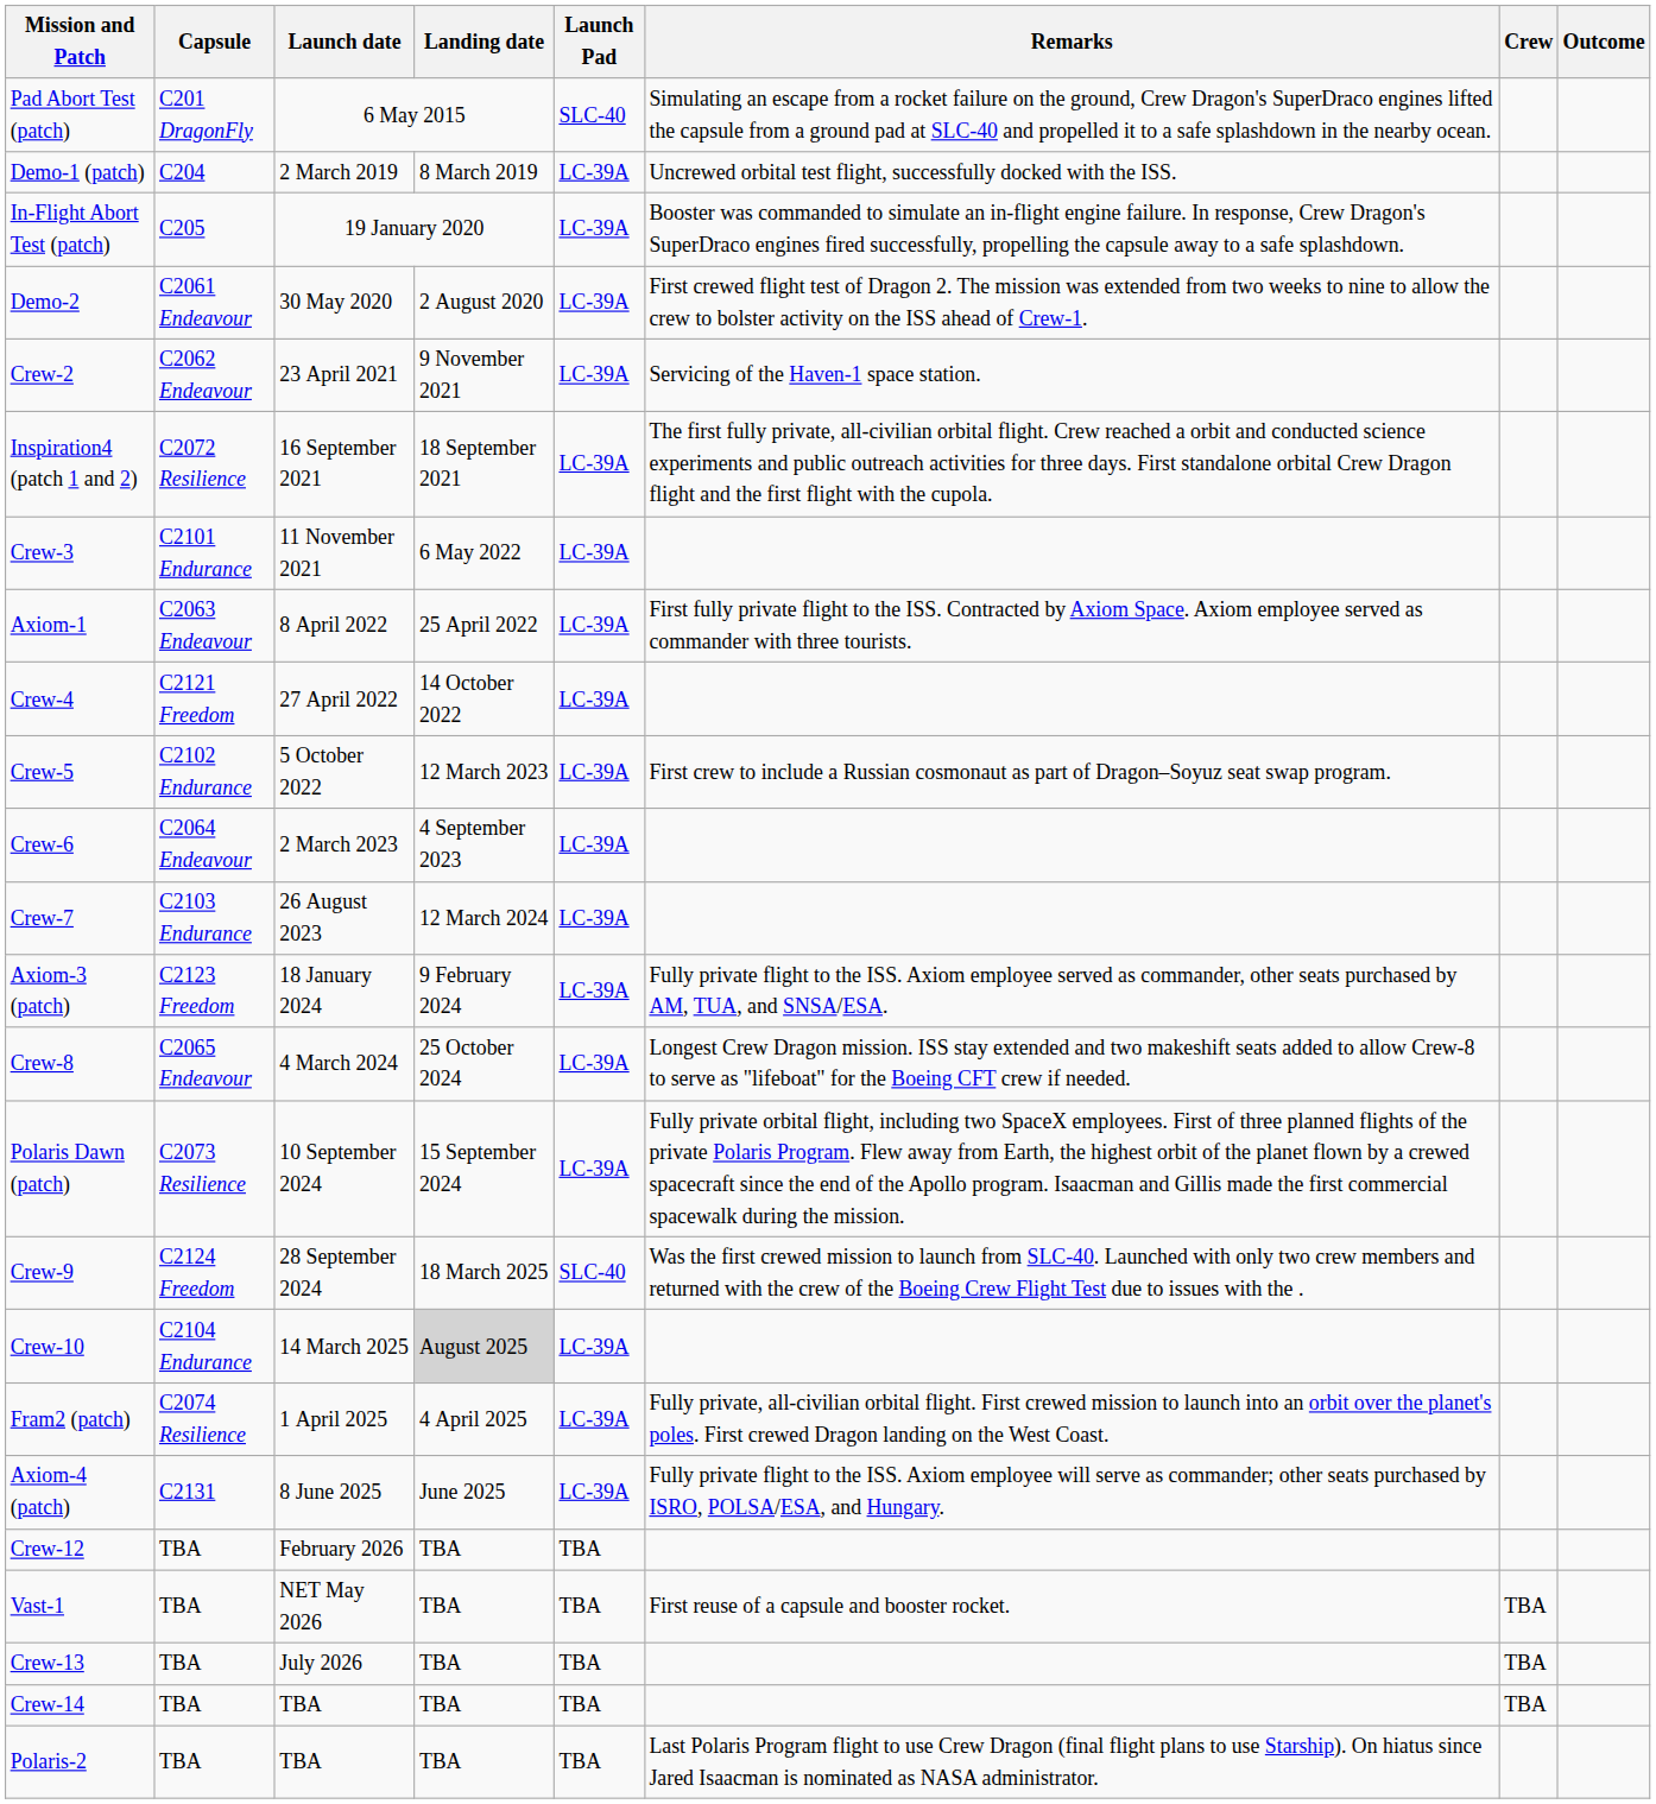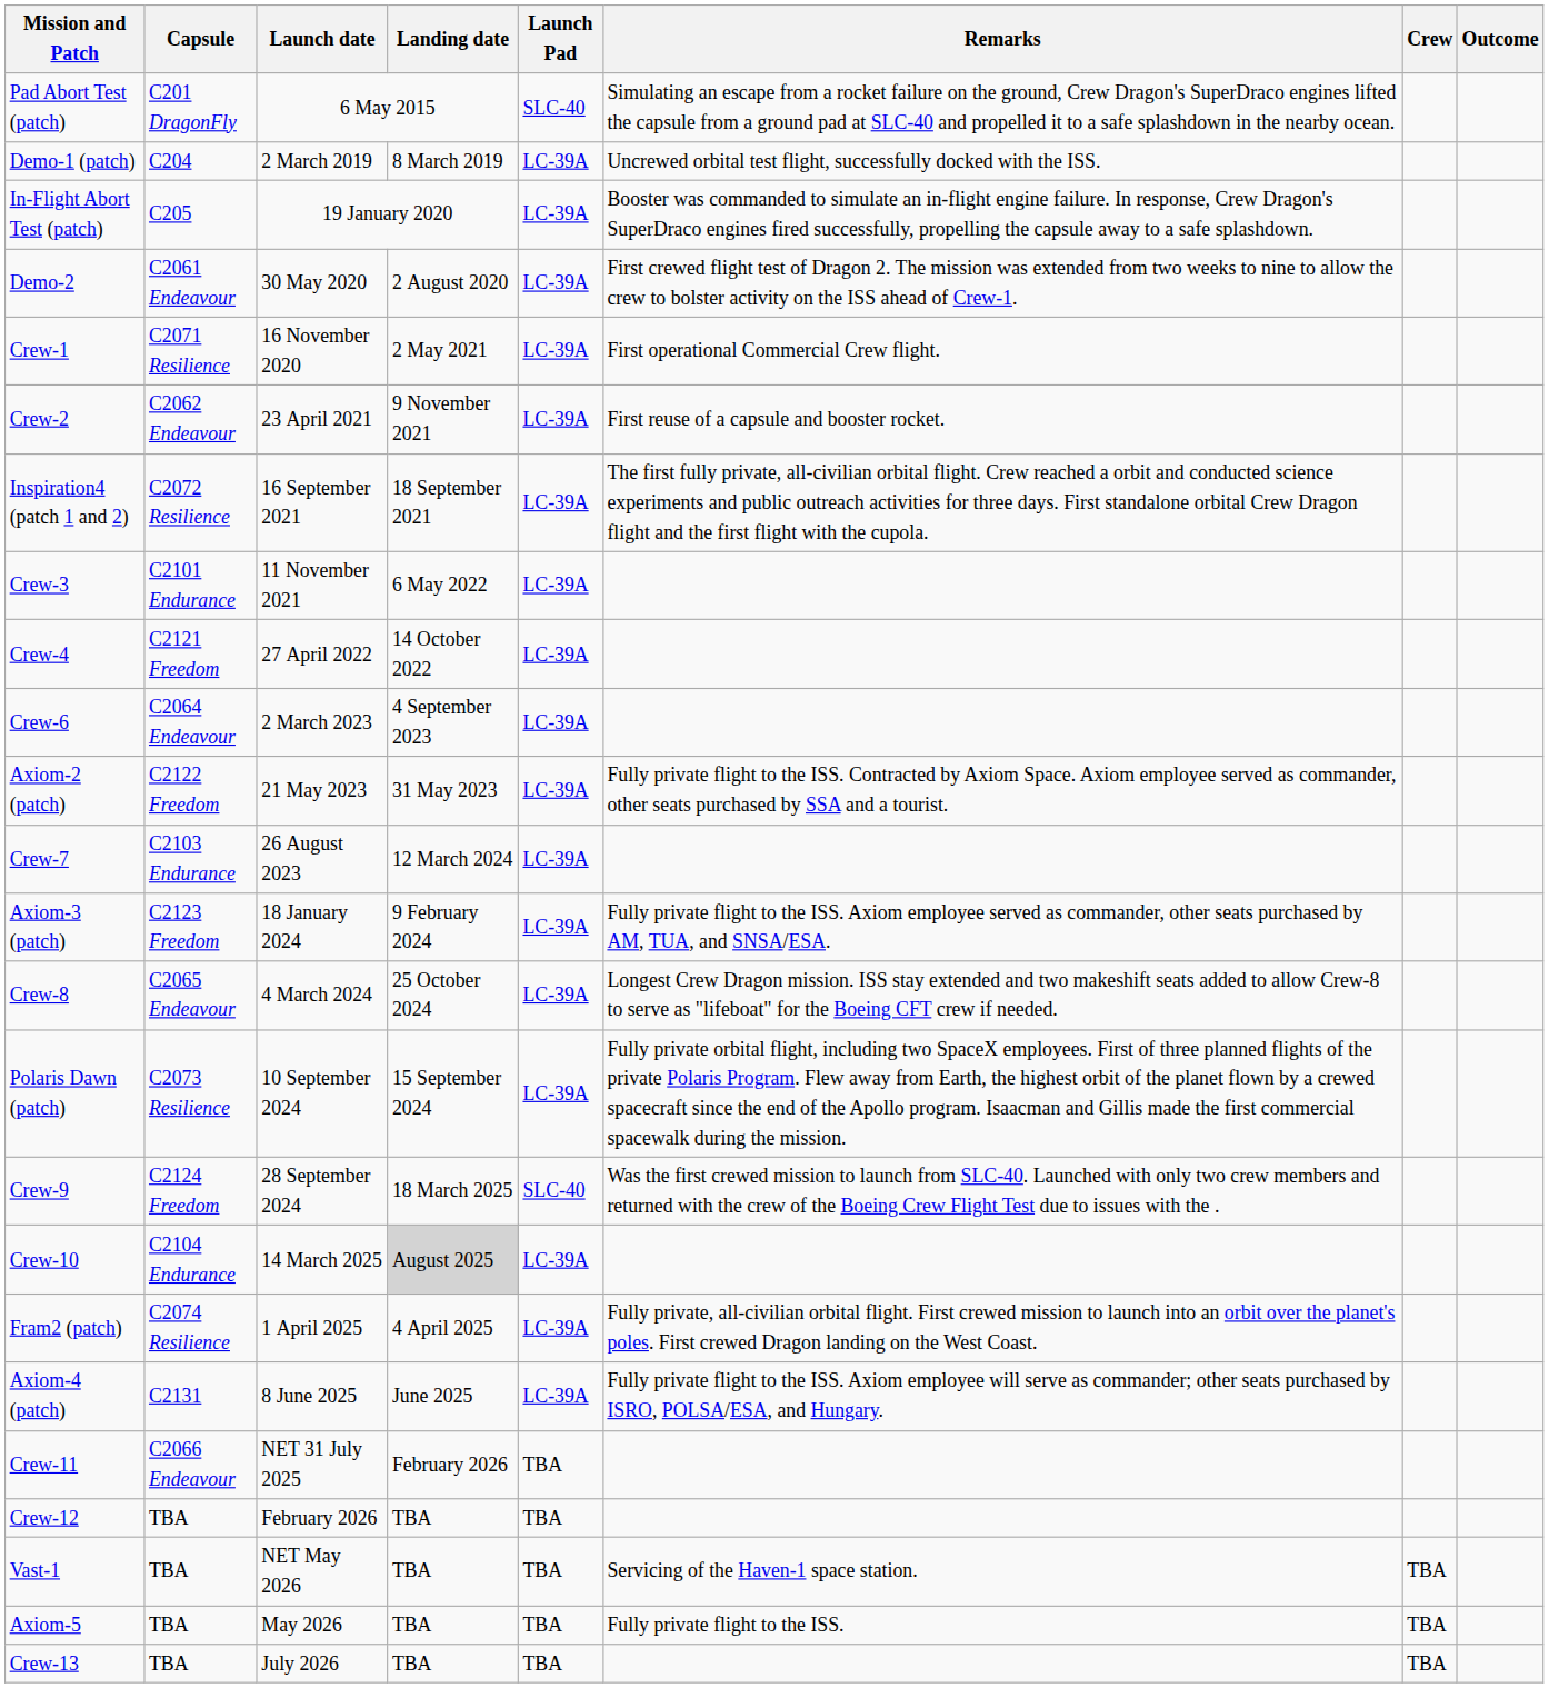+ row: Crew-1 | C2071 Resilience | 16 November 2020 | 2 May 2021 | LC-39A | First operational Commercial Crew flight.
Crew-2 | Remarks: Servicing of the Haven-1 space station. -> First reuse of a capsule and booster rocket.
- row: Axiom-1 | C2063 Endeavour | 8 April 2022 | 25 April 2022 | LC-39A | First fully private flight to the ISS. Contracted by Axiom Space. Axiom employee served as commander with three tourists.
- row: Crew-5 | C2102 Endurance | 5 October 2022 | 12 March 2023 | LC-39A | First crew to include a Russian cosmonaut as part of Dragon–Soyuz seat swap program.
+ row: Axiom-2 (patch) | C2122 Freedom | 21 May 2023 | 31 May 2023 | LC-39A | Fully private flight to the ISS. Contracted by Axiom Space. Axiom employee served as commander, other seats purchased by SSA and a tourist.
+ row: Crew-11 | C2066 Endeavour | NET 31 July 2025 | February 2026 | TBA
Vast-1 | Remarks: First reuse of a capsule and booster rocket. -> Servicing of the Haven-1 space station.
+ row: Axiom-5 | TBA | May 2026 | TBA | TBA | Fully private flight to the ISS. | TBA
- row: Crew-14 | TBA | TBA | TBA | TBA | TBA
- row: Polaris-2 | TBA | TBA | TBA | TBA | Last Polaris Program flight to use Crew Dragon (final flight plans to use Starship). On hiatus since Jared Isaacman is nominated as NASA administrator.
